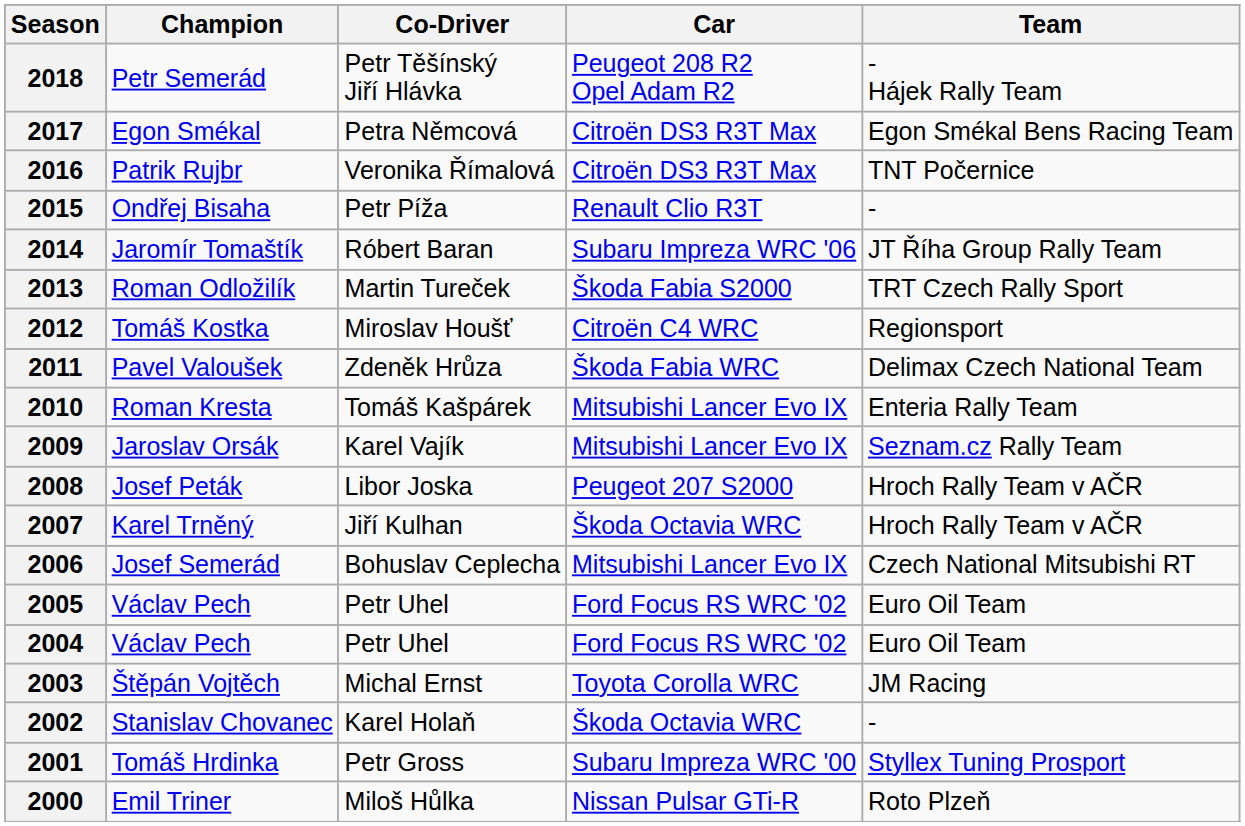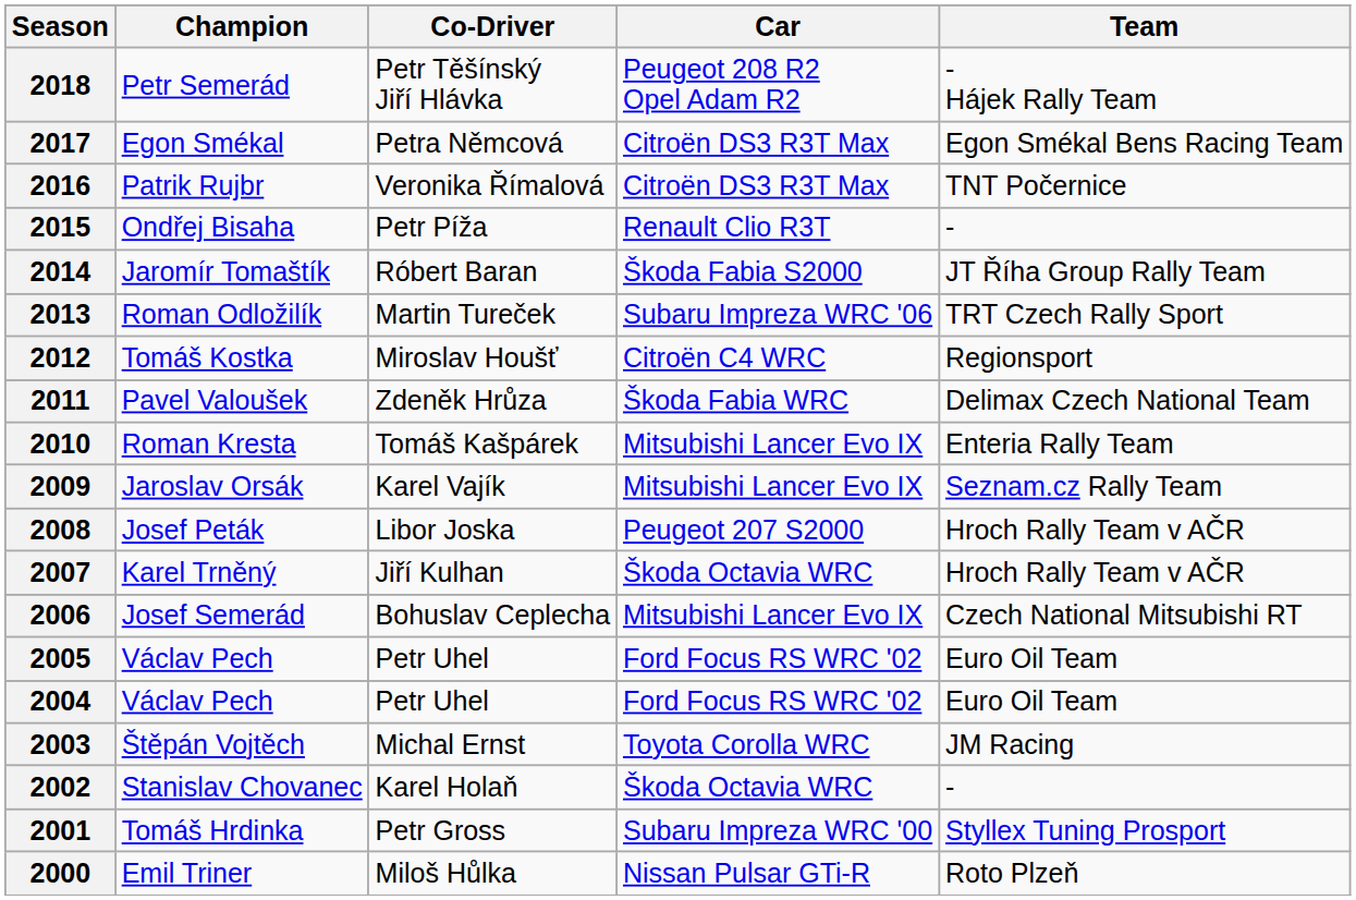2014 | Car: Subaru Impreza WRC '06 -> Škoda Fabia S2000
2013 | Car: Škoda Fabia S2000 -> Subaru Impreza WRC '06
